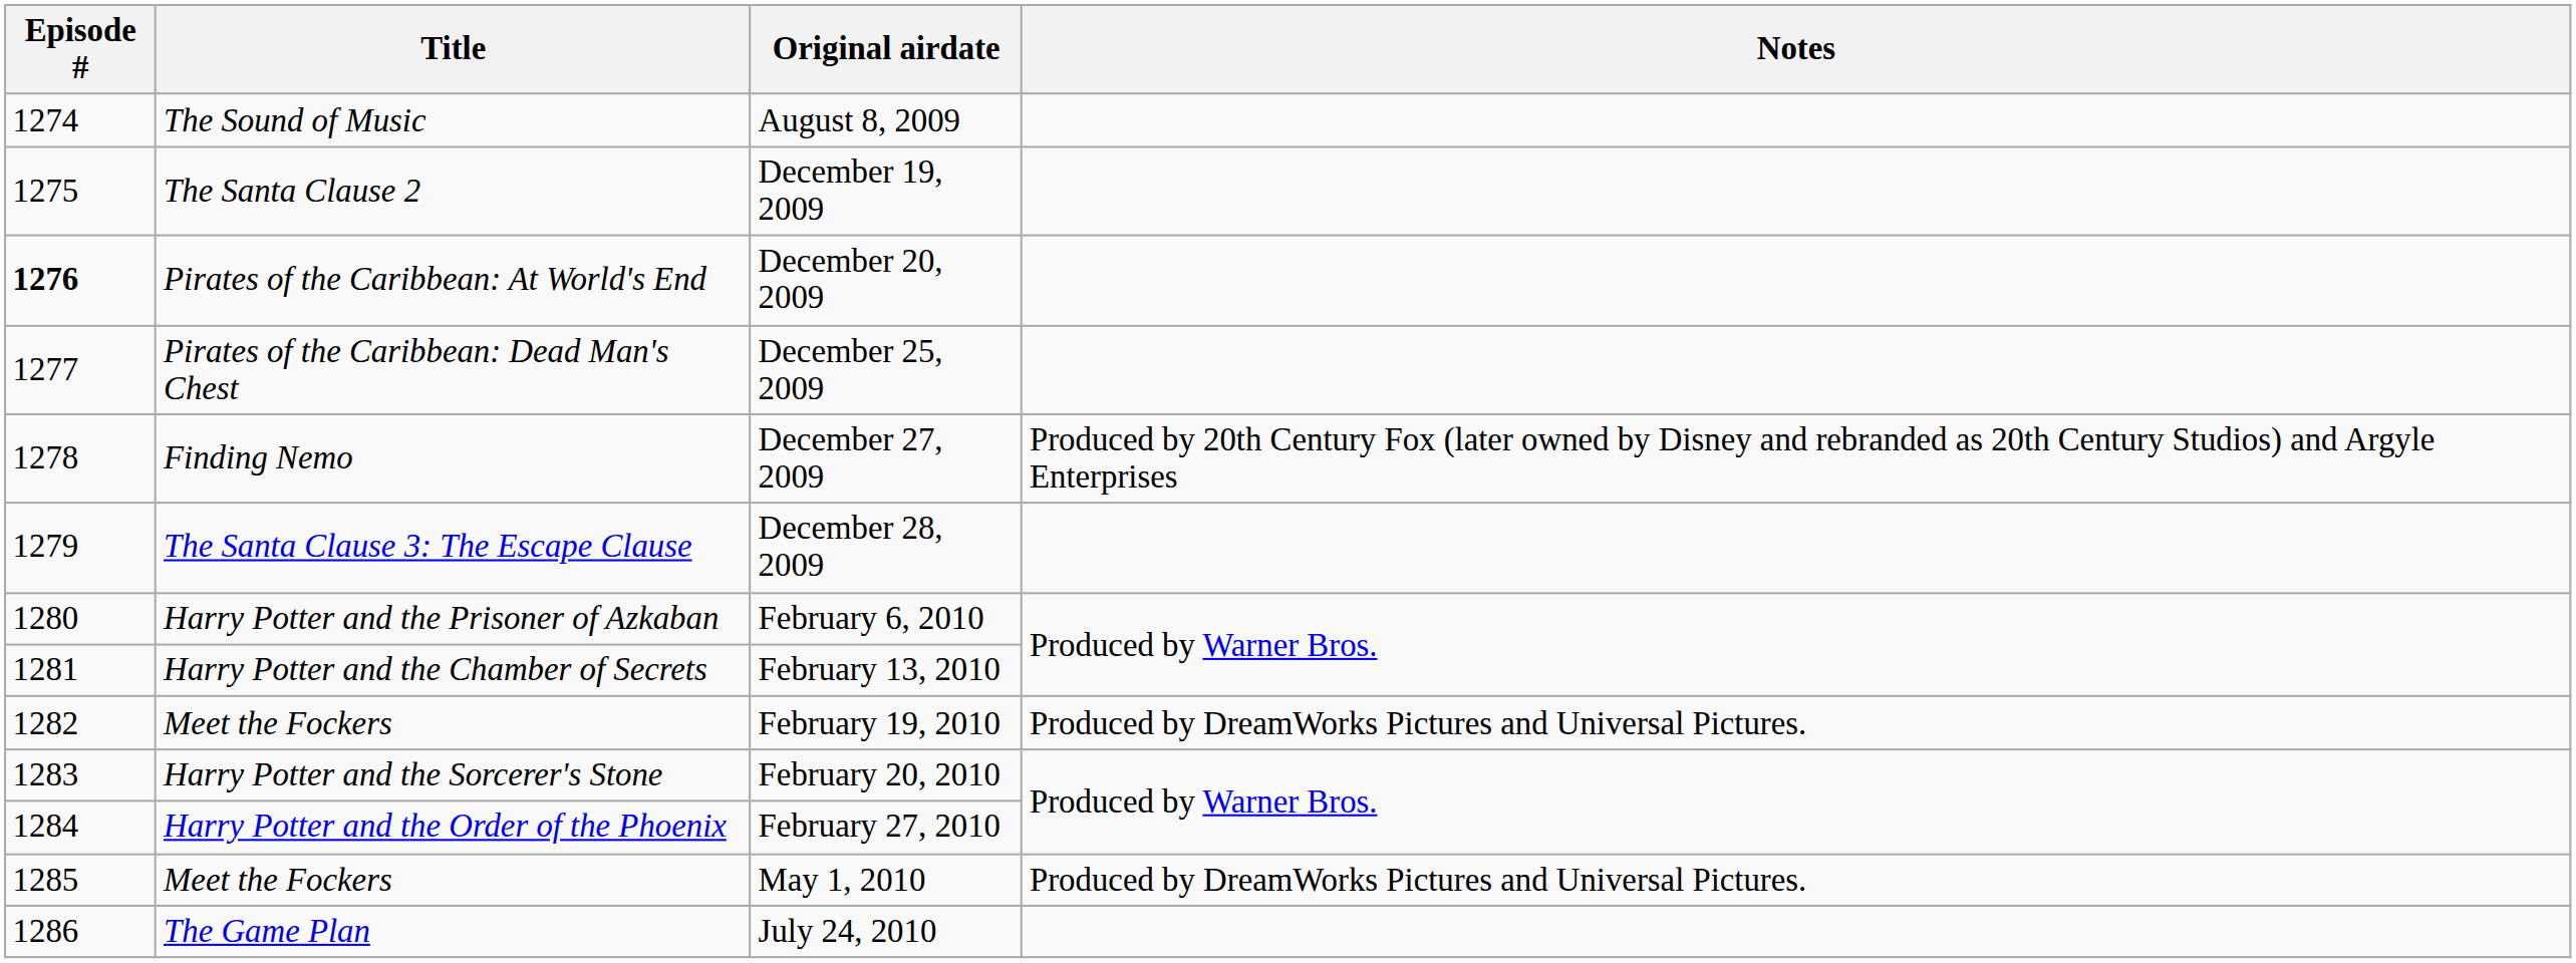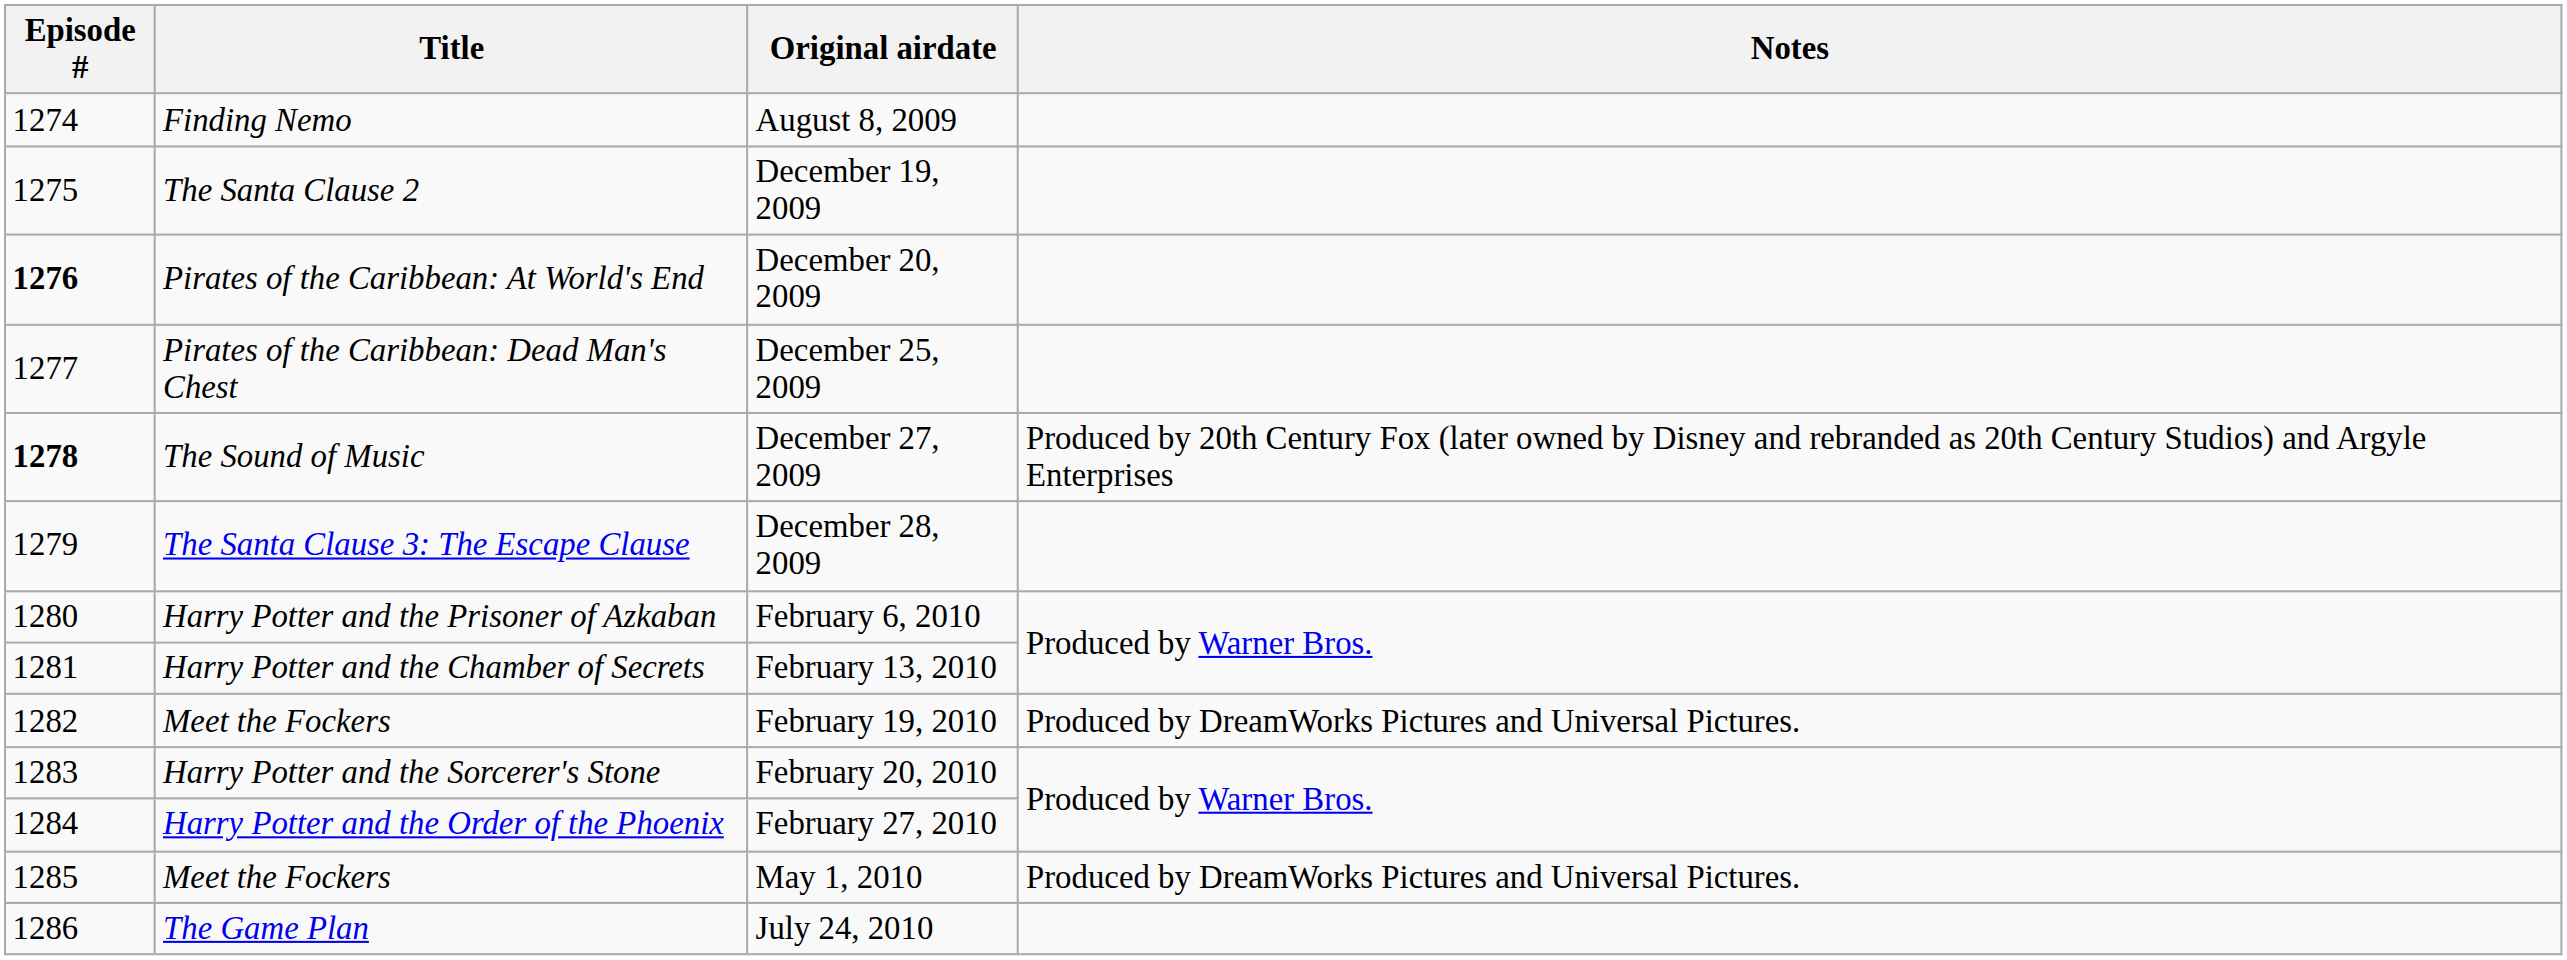August 8, 2009 | Title: The Sound of Music -> Finding Nemo
December 27, 2009 | Episode #: normal -> bold
December 27, 2009 | Title: Finding Nemo -> The Sound of Music
